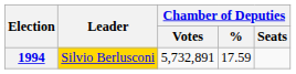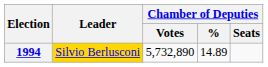1994 | Chamber of Deputies / Votes: 5,732,891 -> 5,732,890
1994 | Chamber of Deputies / %: 17.59 -> 14.89
